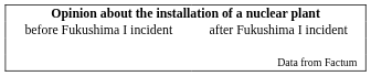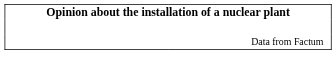- row: before Fukushima I incident | after Fukushima I incident
